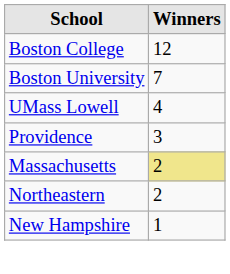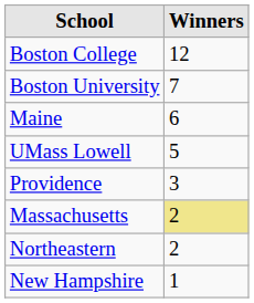+ row: Maine | 6
UMass Lowell | Winners: 4 -> 5
